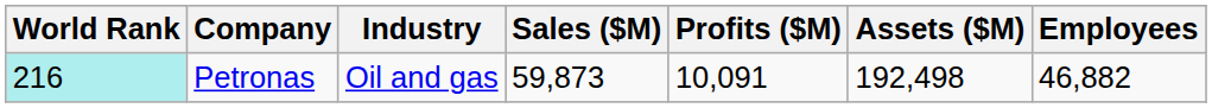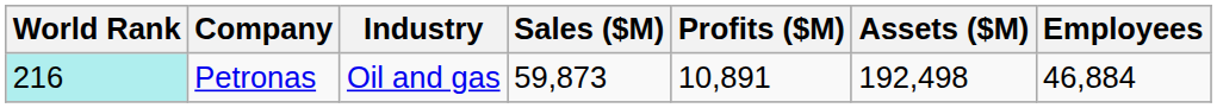Petronas | Profits ($M): 10,091 -> 10,891
Petronas | Employees: 46,882 -> 46,884
